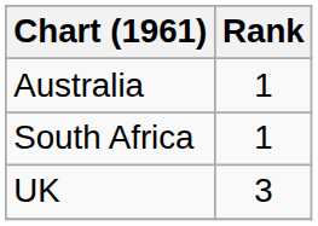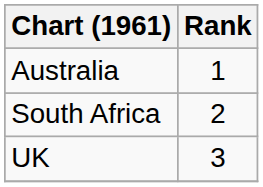South Africa | Rank: 1 -> 2
